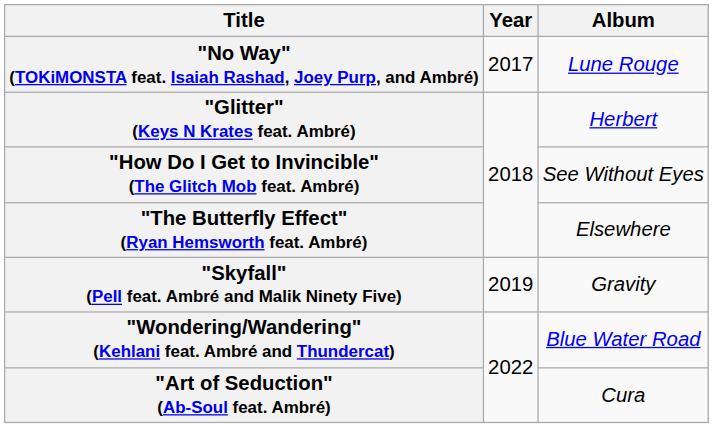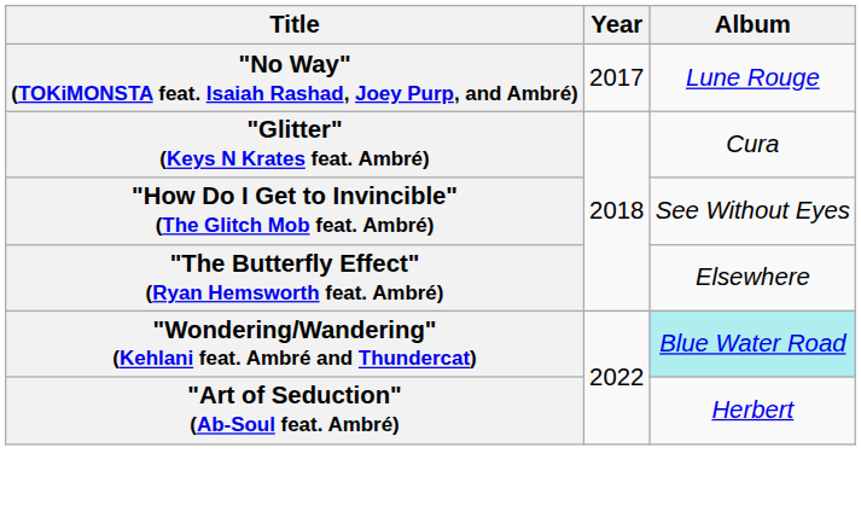"Glitter" (Keys N Krates feat. Ambré) | Album: Herbert -> Cura
- row: "Skyfall" (Pell feat. Ambré and Malik Ninety Five) | 2019 | Gravity
"Wondering/Wandering" (Kehlani feat. Ambré and Thundercat) | Album: no background -> paleturquoise background
"Art of Seduction" (Ab-Soul feat. Ambré) | Album: Cura -> Herbert
